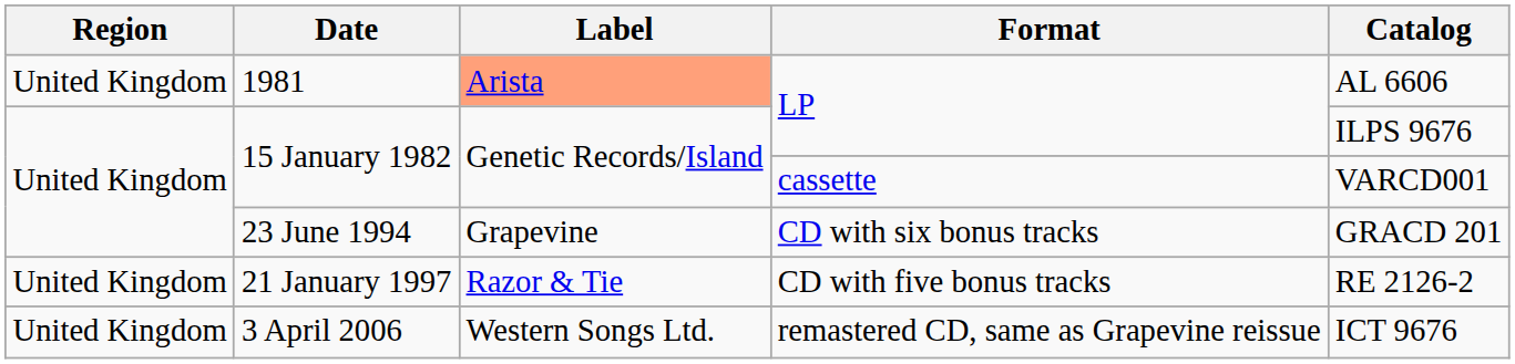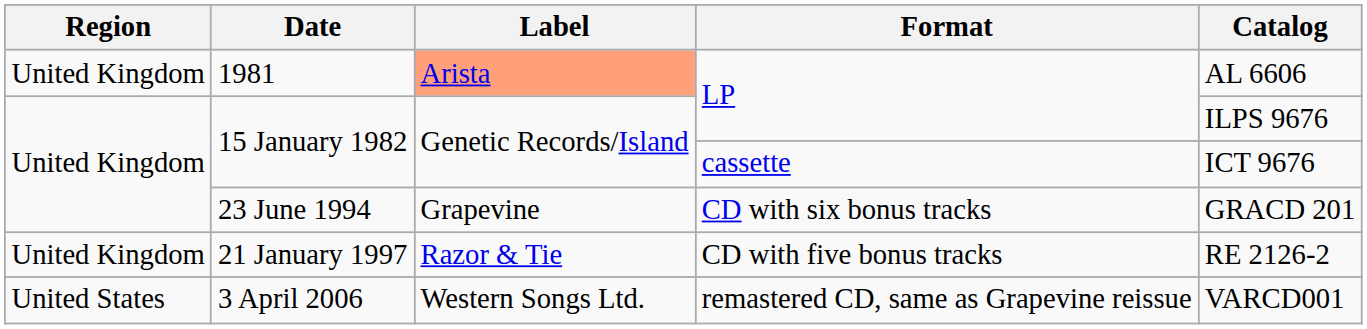15 January 1982 / cassette | Catalog: VARCD001 -> ICT 9676
3 April 2006 | Region: United Kingdom -> United States
3 April 2006 | Catalog: ICT 9676 -> VARCD001
